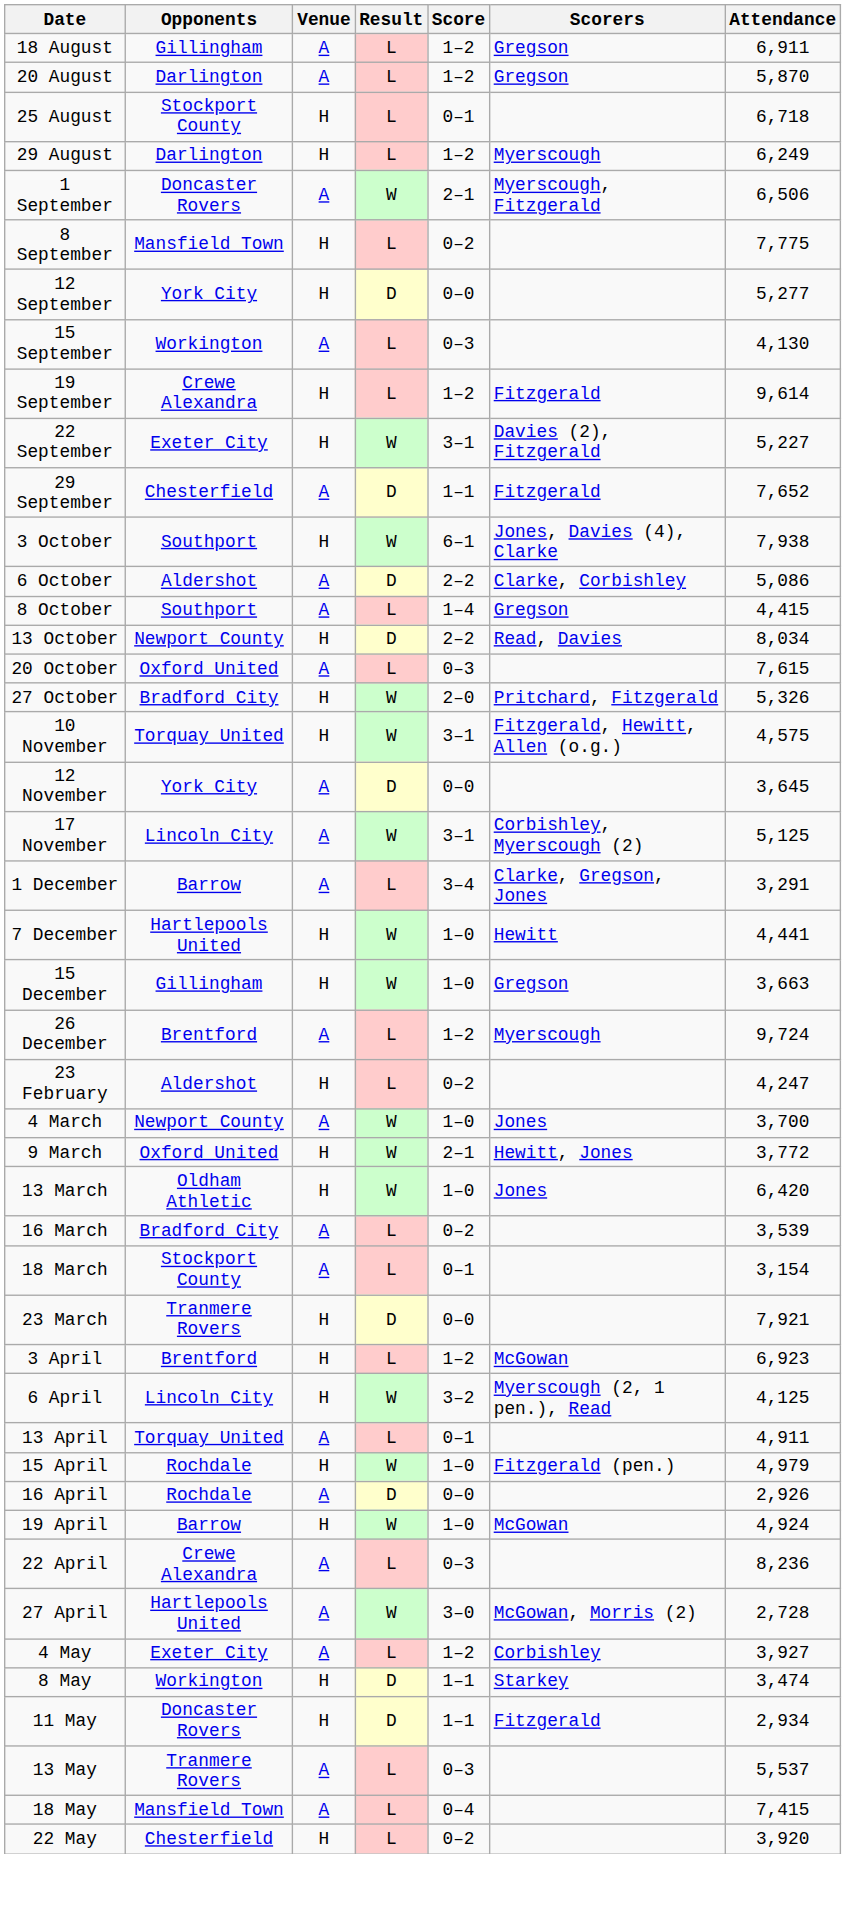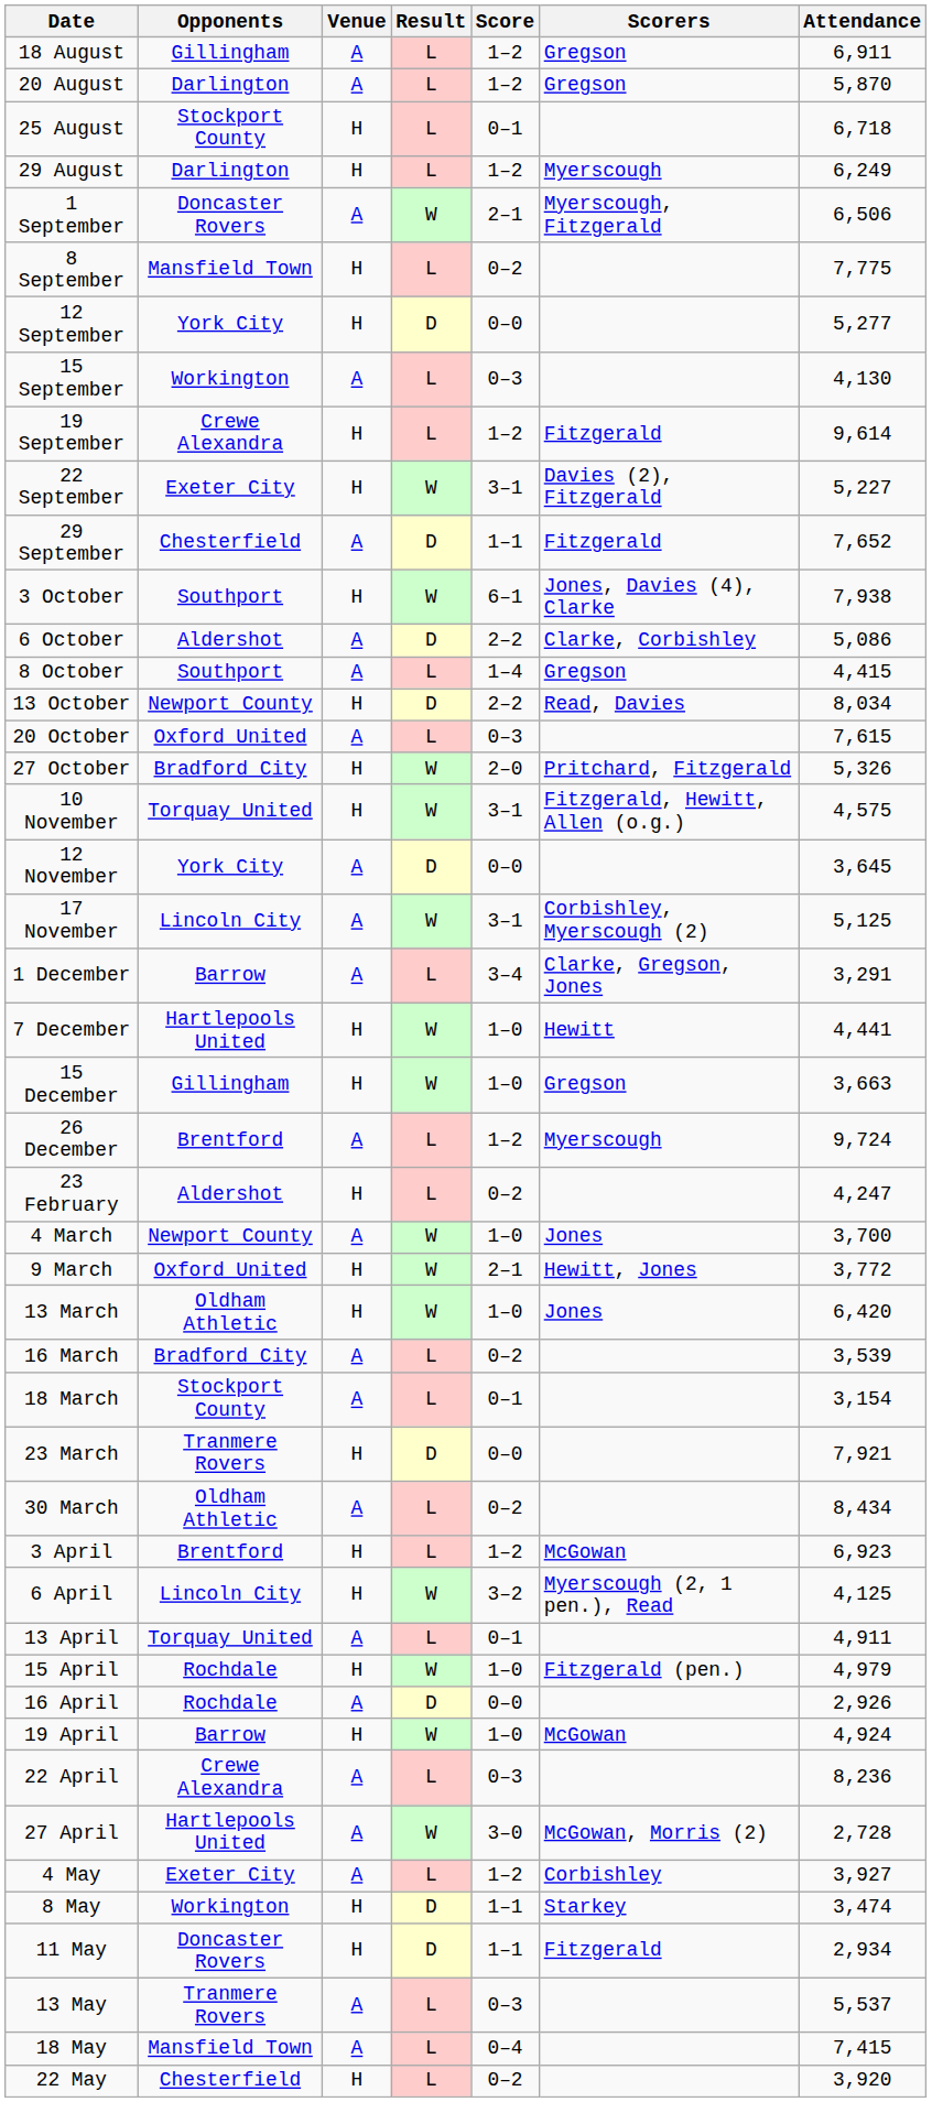+ row: 30 March | Oldham Athletic | A | L | 0–2 | 8,434
